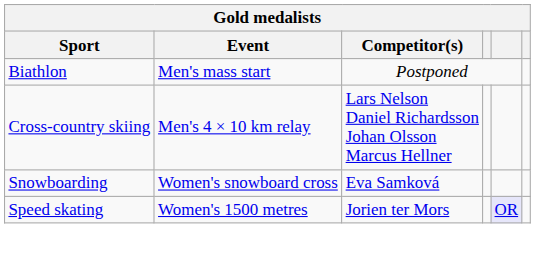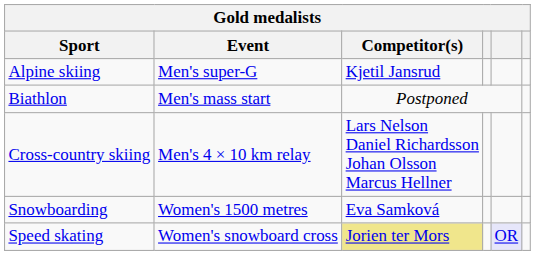+ row: Alpine skiing | Men's super-G | Kjetil Jansrud
Snowboarding | Event: Women's snowboard cross -> Women's 1500 metres
Speed skating | Event: Women's 1500 metres -> Women's snowboard cross
Speed skating | Competitor(s): no background -> khaki background
